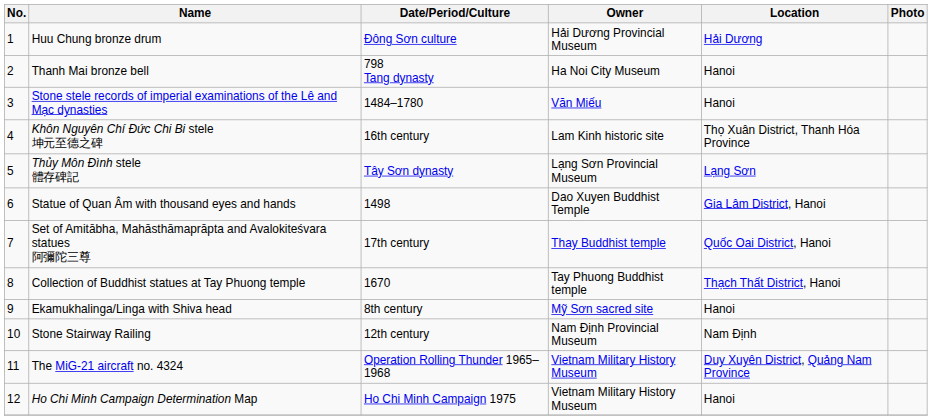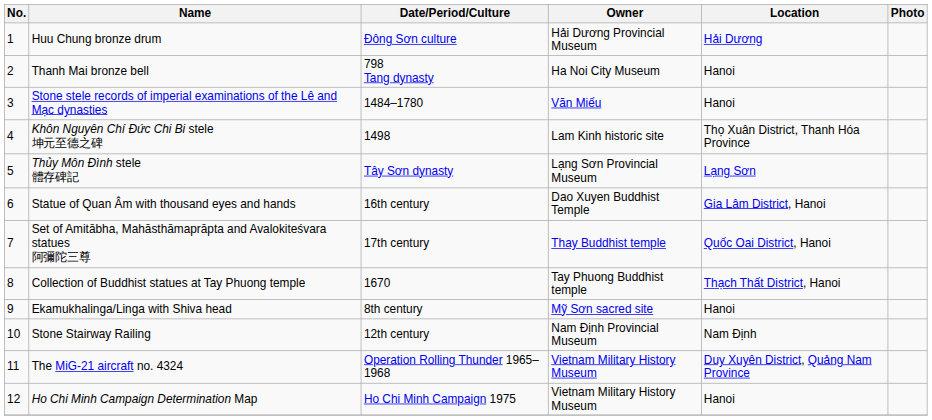Khôn Nguyên Chí Đức Chi Bi stele 坤元至德之碑 | Date/Period/Culture: 16th century -> 1498
Statue of Quan Âm with thousand eyes and hands | Date/Period/Culture: 1498 -> 16th century
